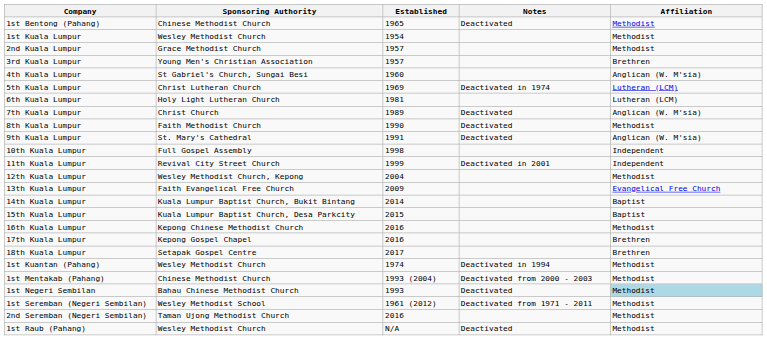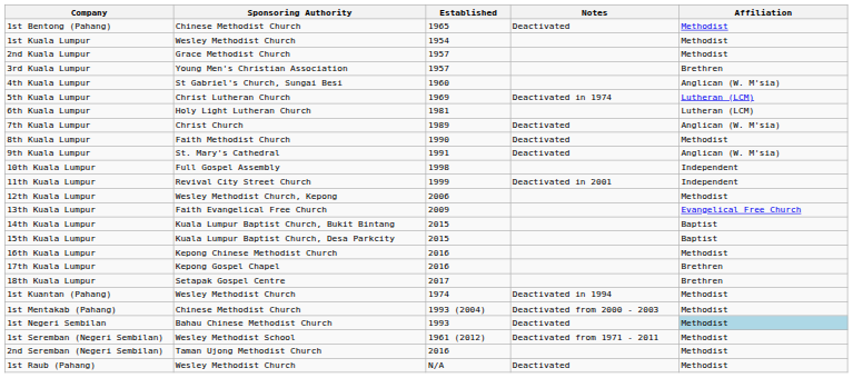12th Kuala Lumpur | Established: 2004 -> 2006
14th Kuala Lumpur | Established: 2014 -> 2015
